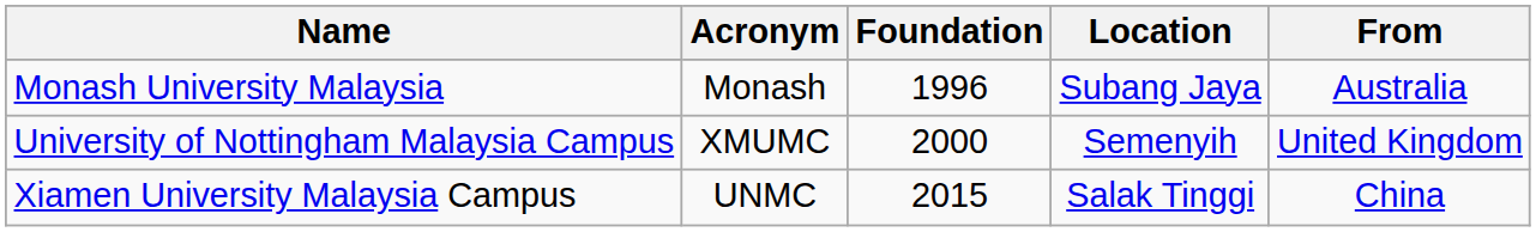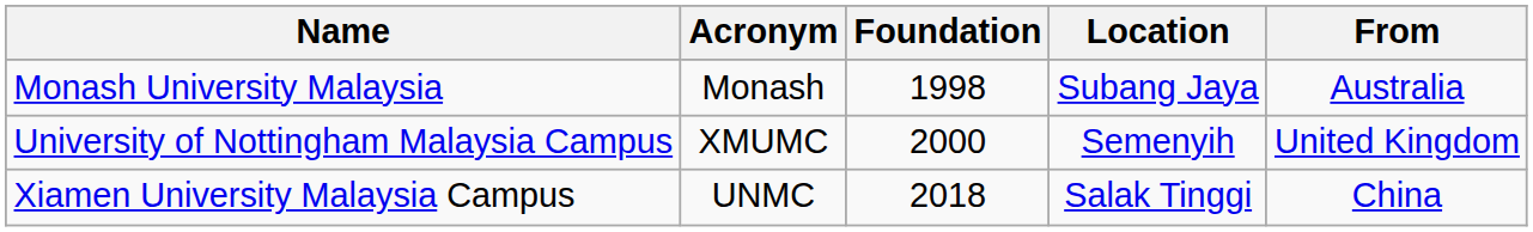Monash University Malaysia | Foundation: 1996 -> 1998
Xiamen University Malaysia Campus | Foundation: 2015 -> 2018
